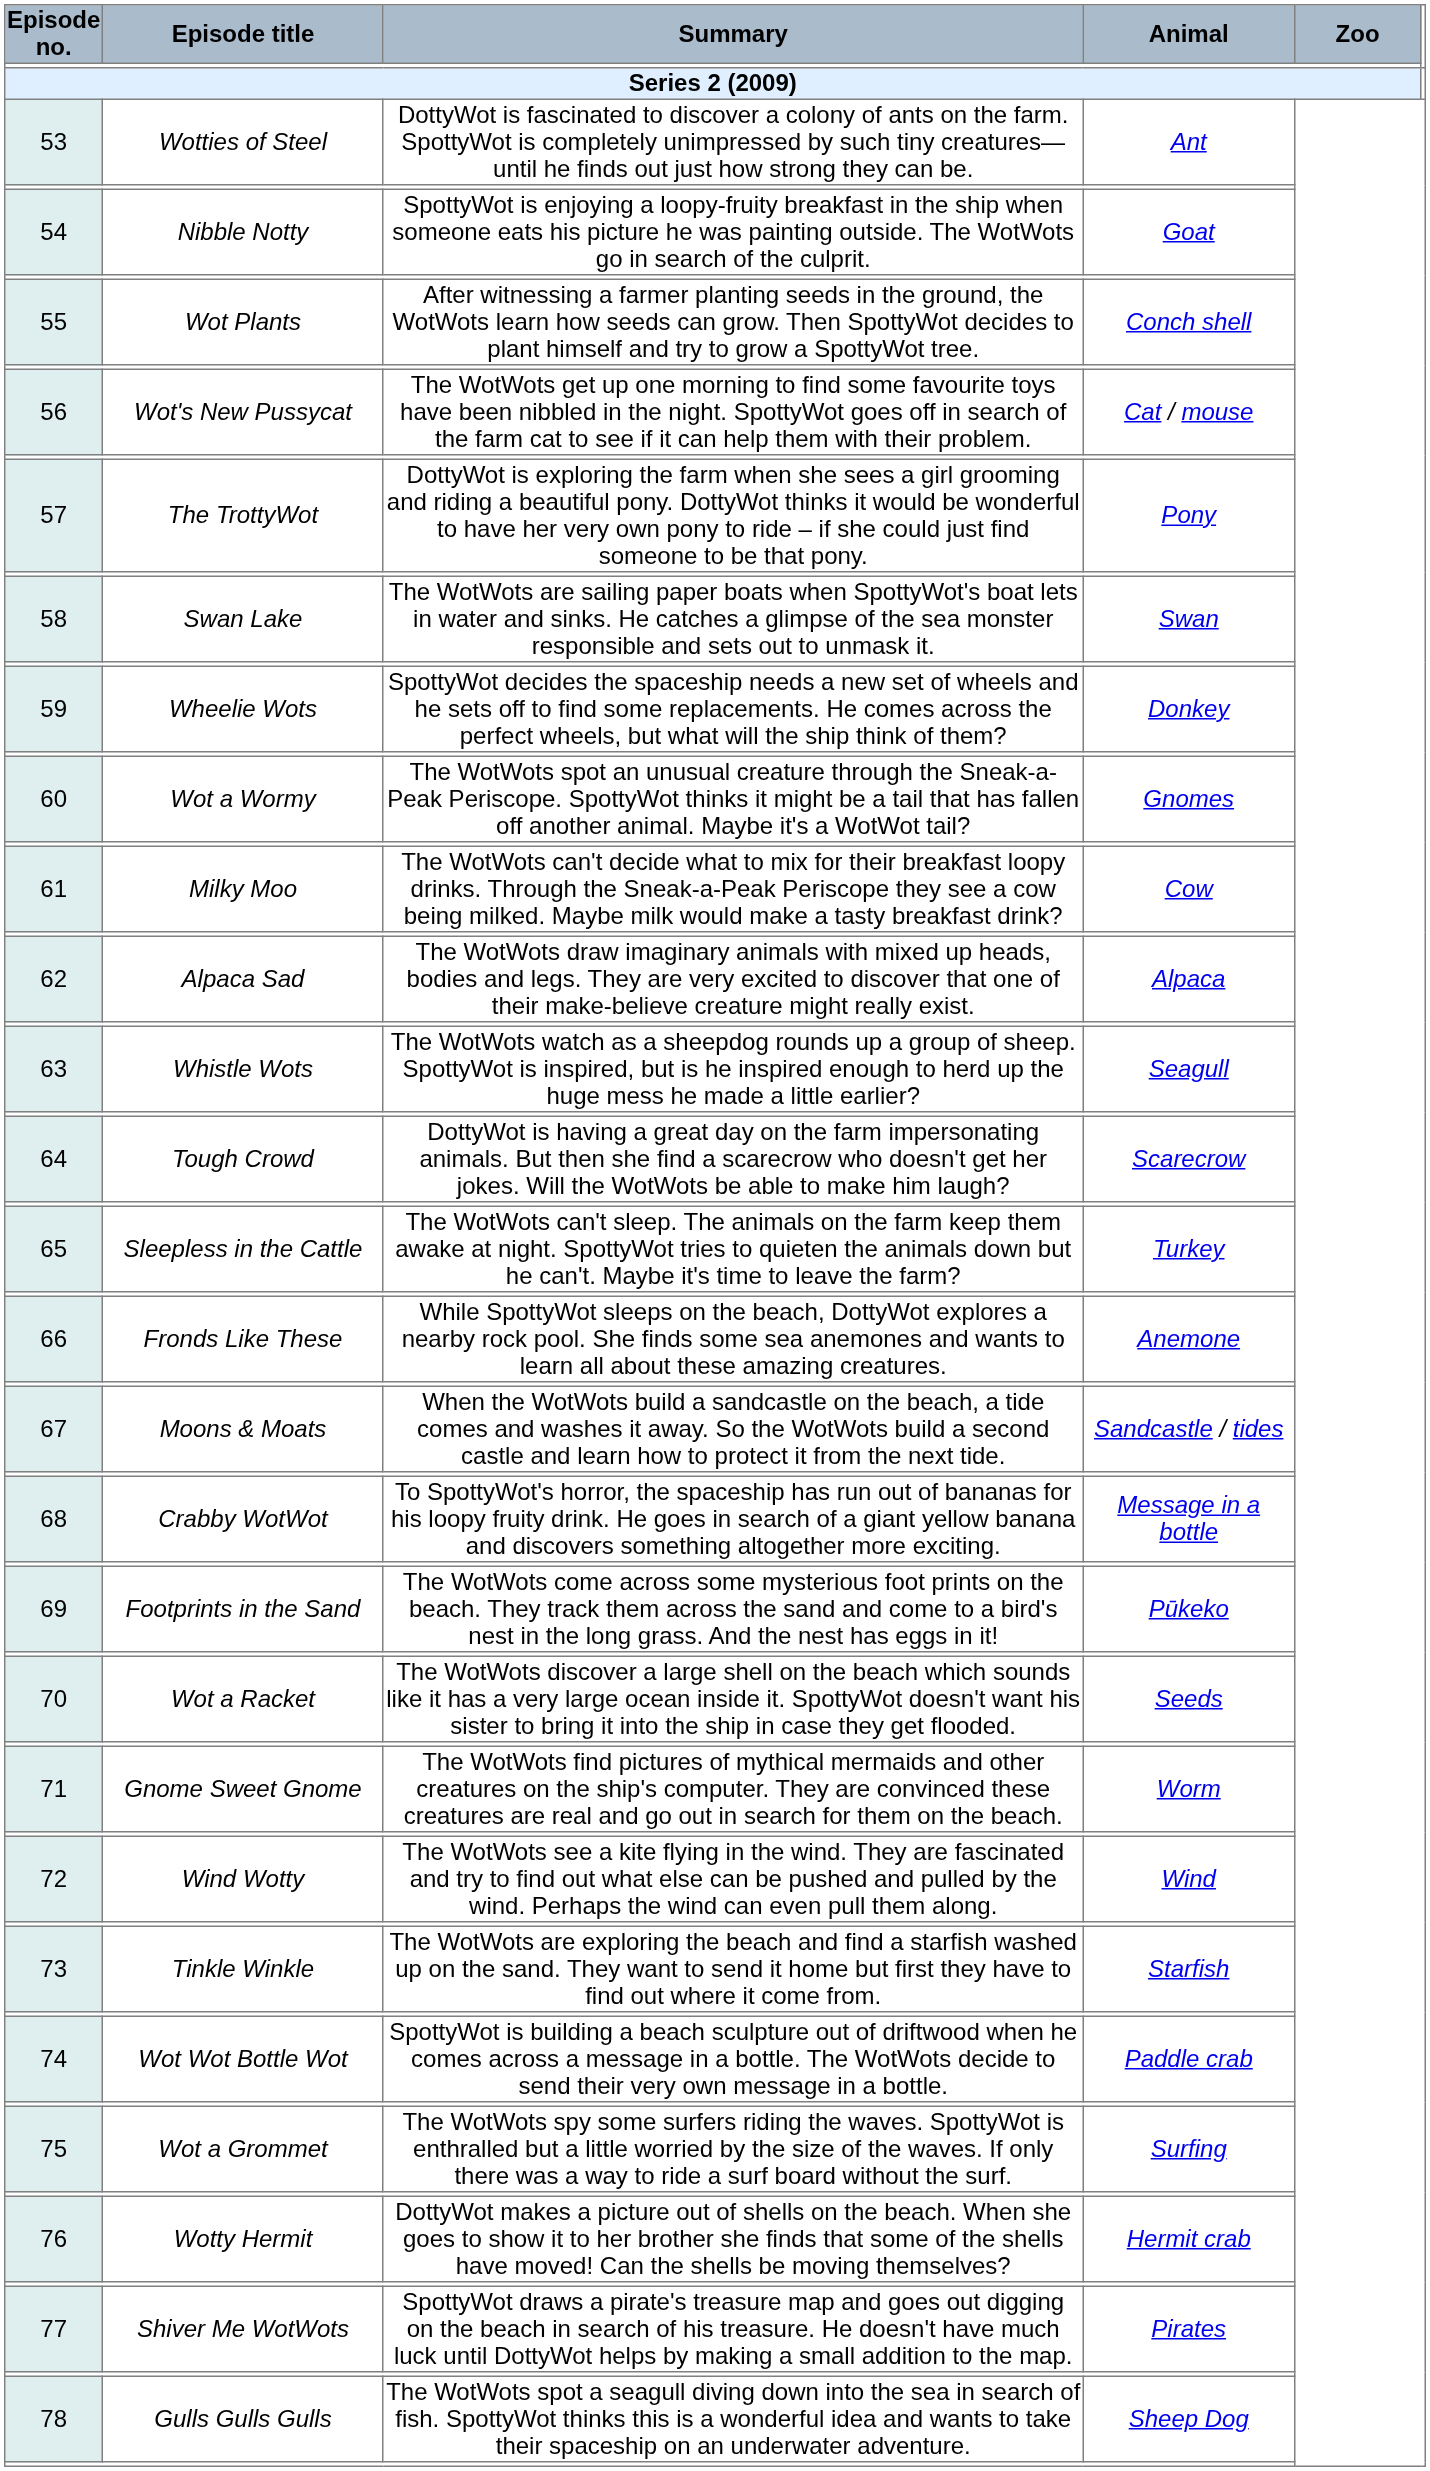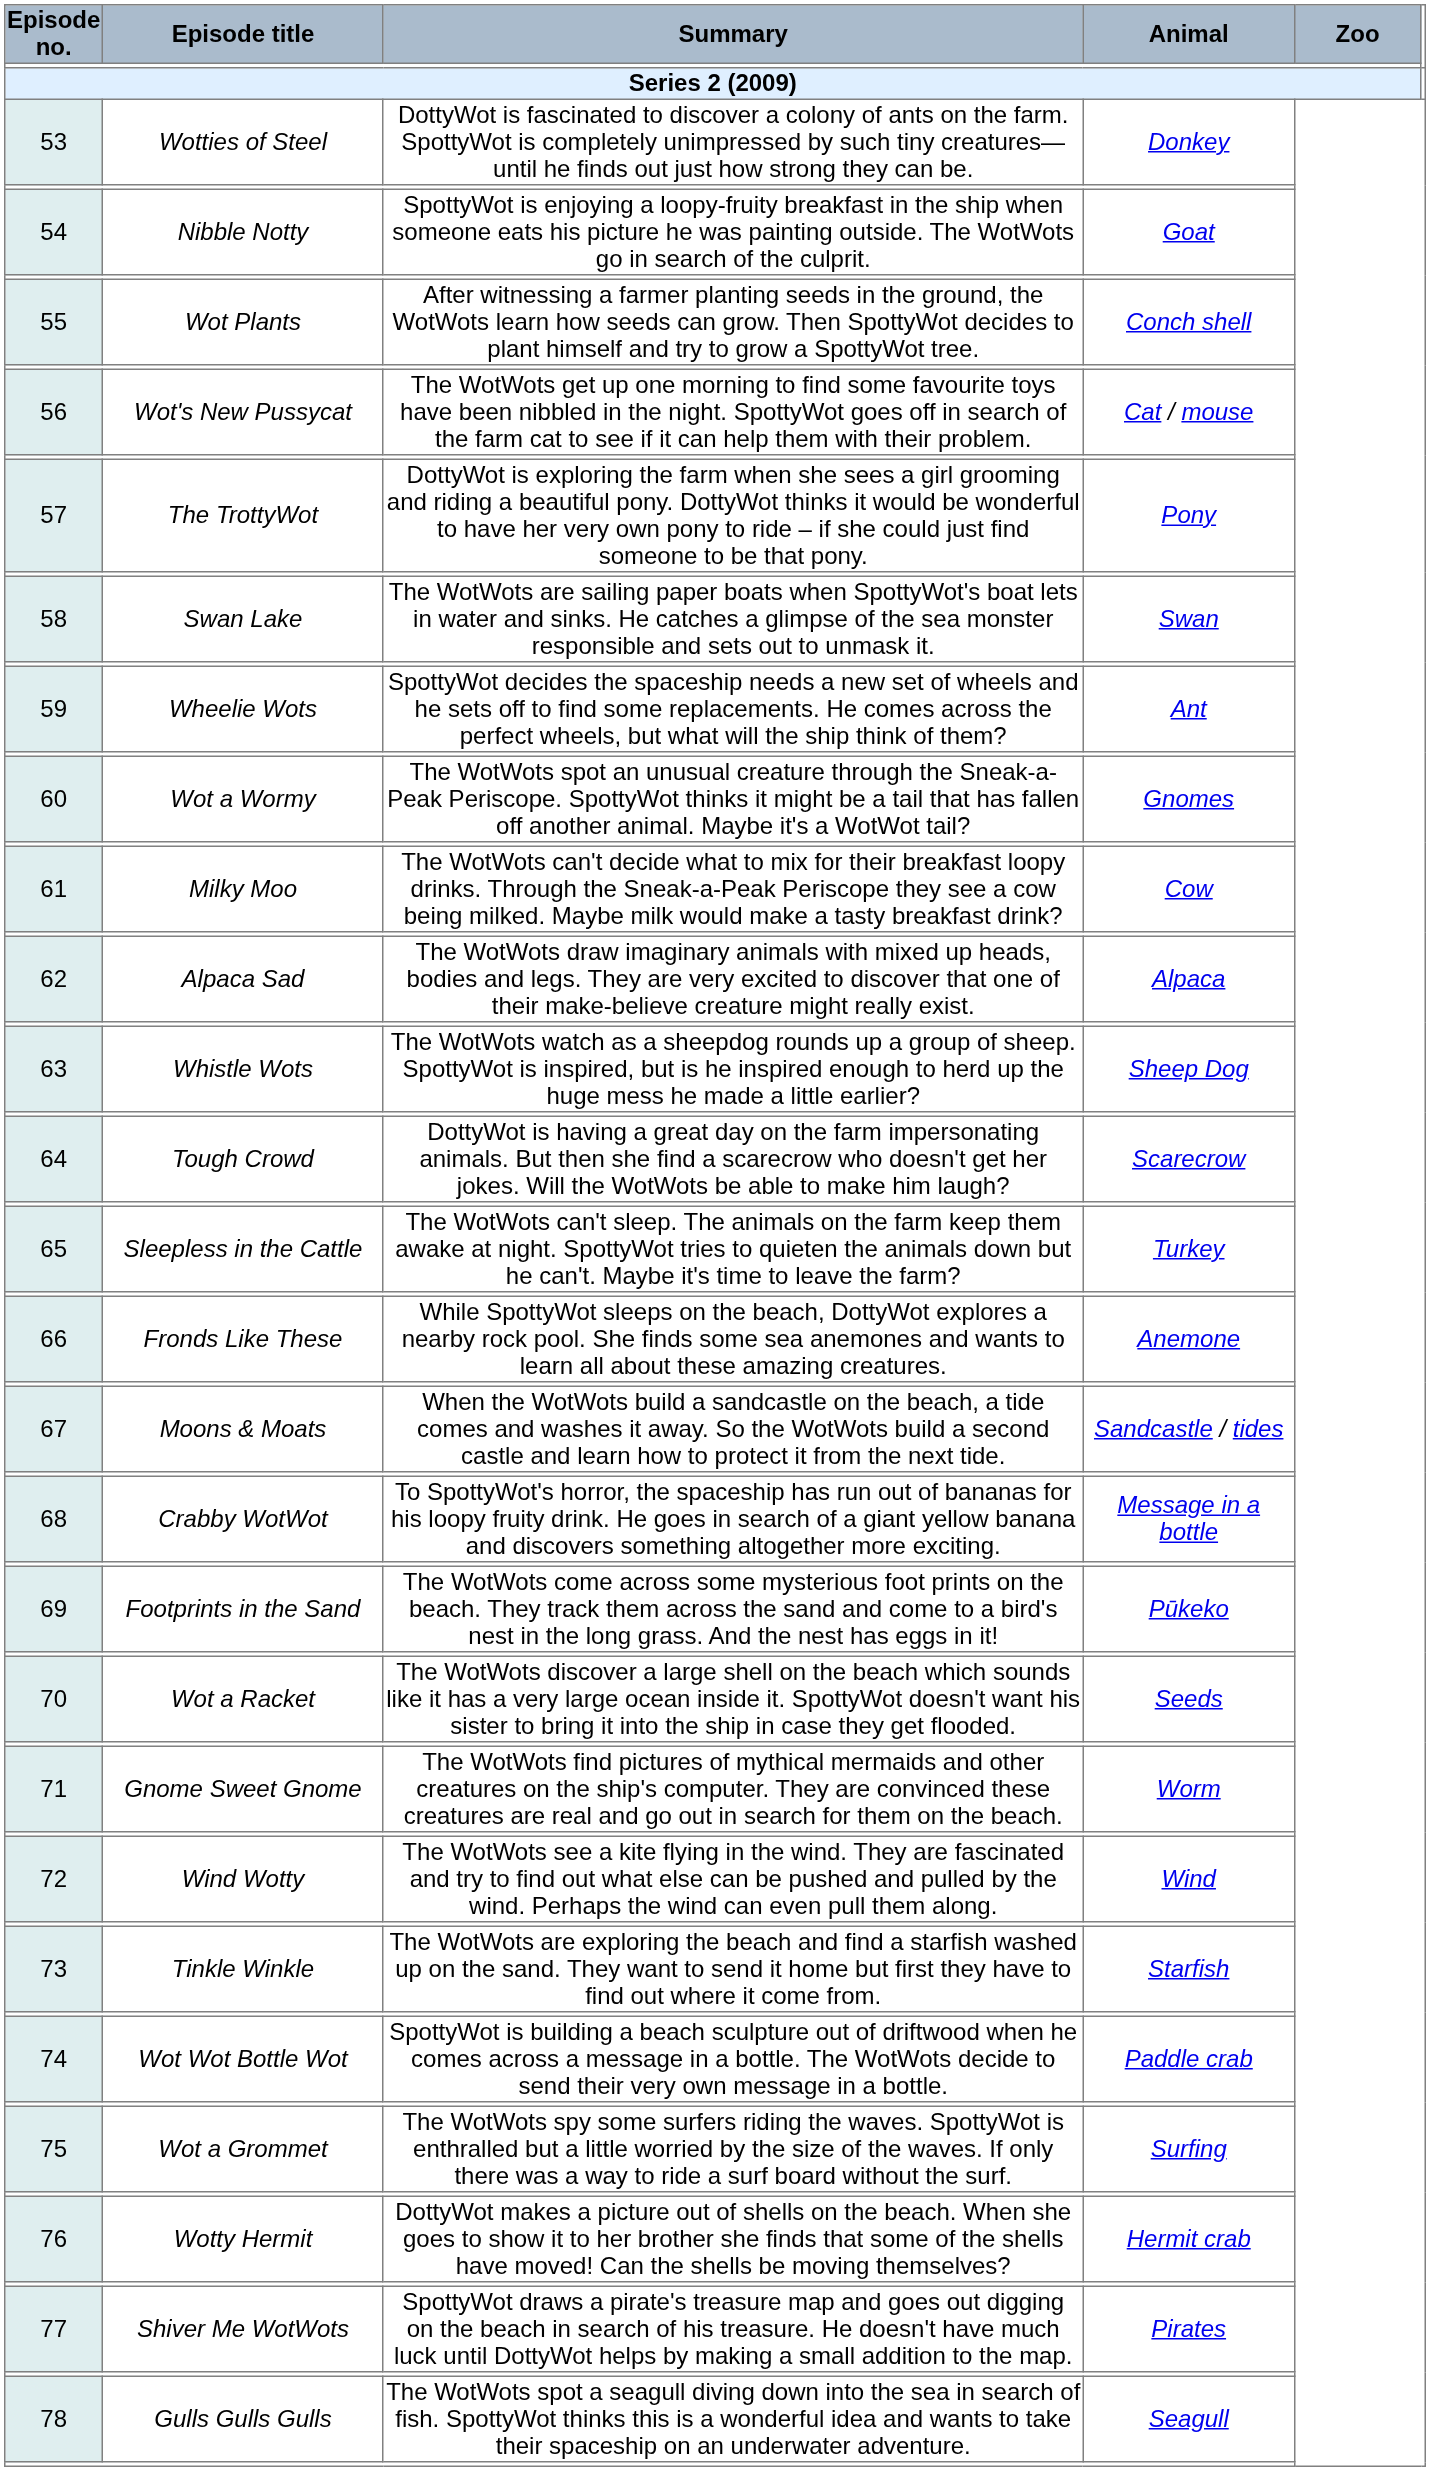53 | Animal: Ant -> Donkey
59 | Animal: Donkey -> Ant
63 | Animal: Seagull -> Sheep Dog
78 | Animal: Sheep Dog -> Seagull
